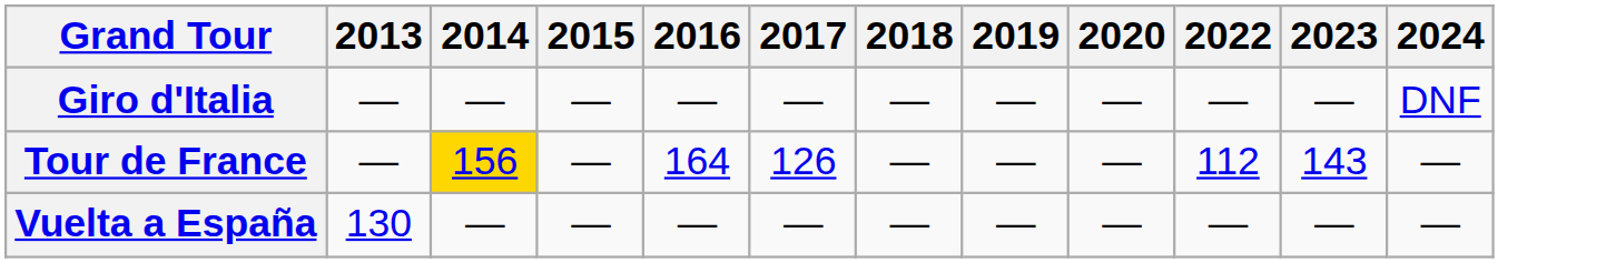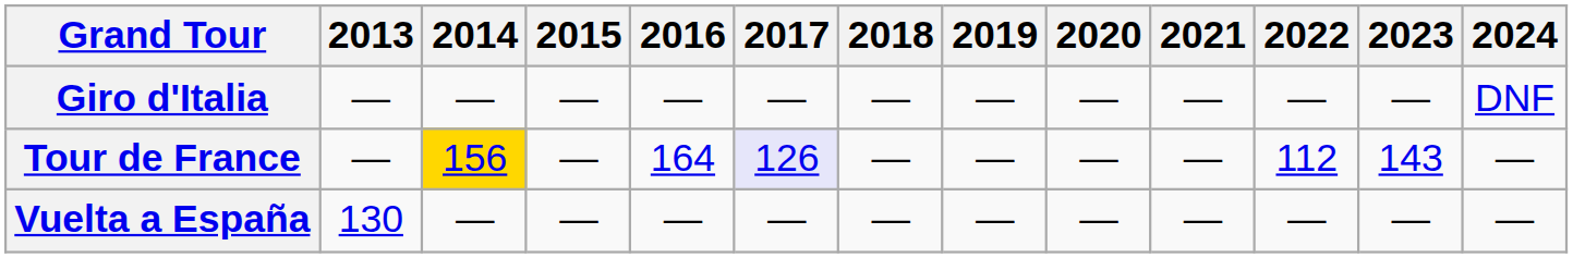+ column: 2021 | — | — | —
Tour de France | 2017: no background -> lavender background
